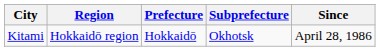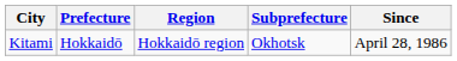columns swapped: Region <-> Prefecture
